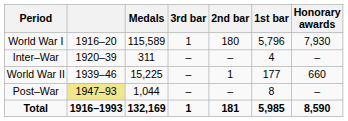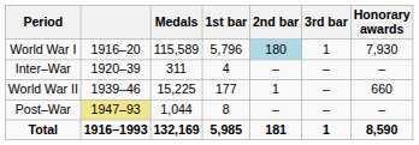columns swapped: 1st bar <-> 3rd bar
World War I | 2nd bar: no background -> lightblue background
